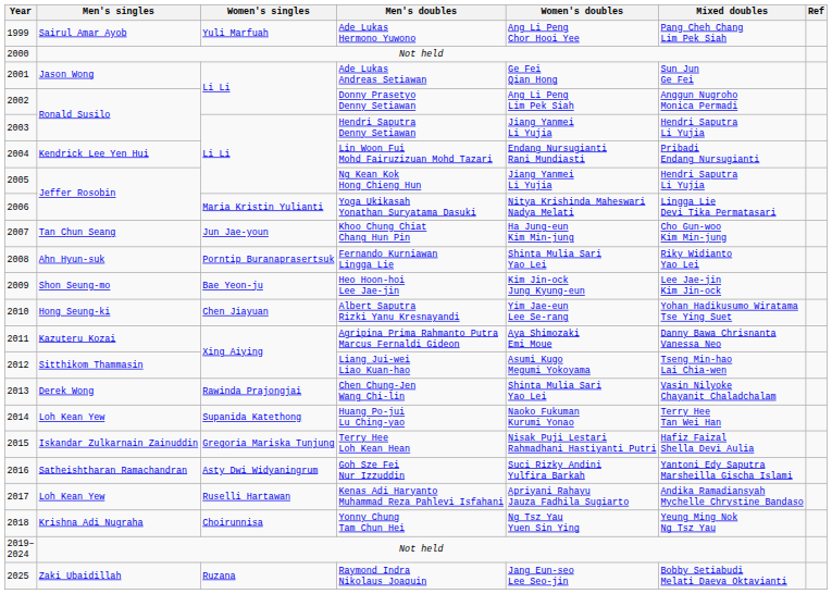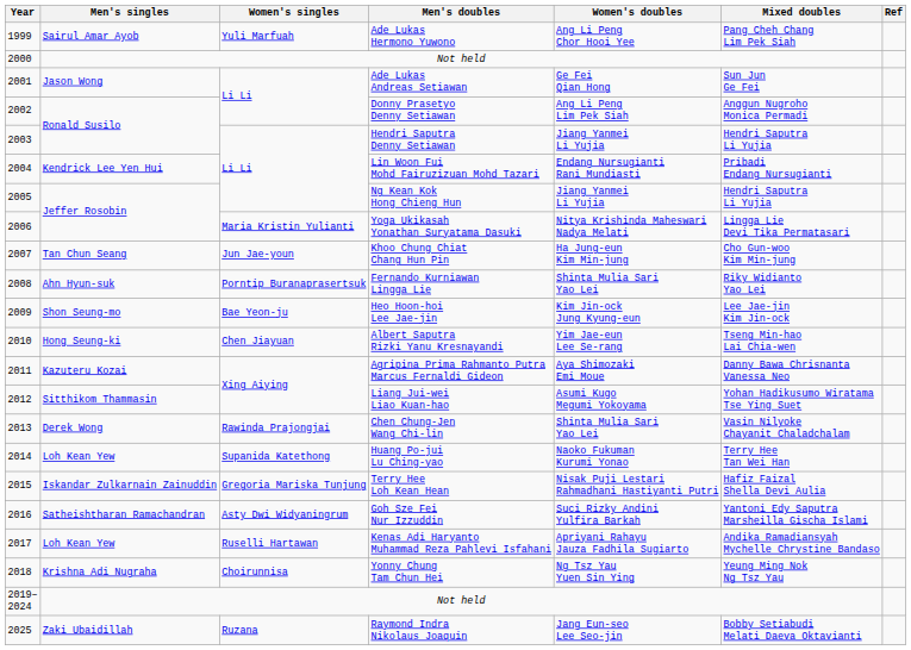Albert Saputra Rizki Yanu Kresnayandi | Mixed doubles: Yohan Hadikusumo Wiratama Tse Ying Suet -> Tseng Min-hao Lai Chia-wen
Liang Jui-wei Liao Kuan-hao | Mixed doubles: Tseng Min-hao Lai Chia-wen -> Yohan Hadikusumo Wiratama Tse Ying Suet
